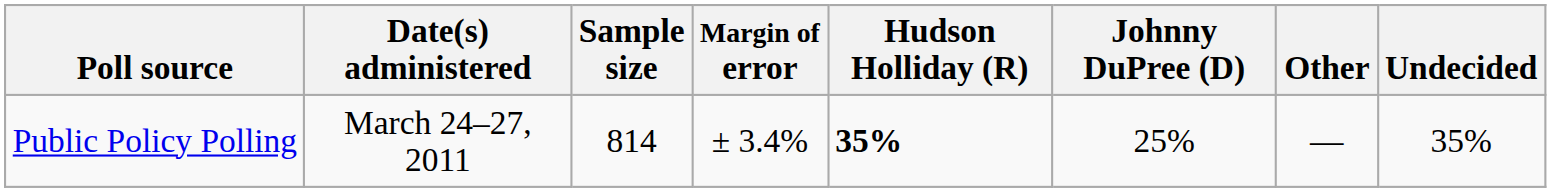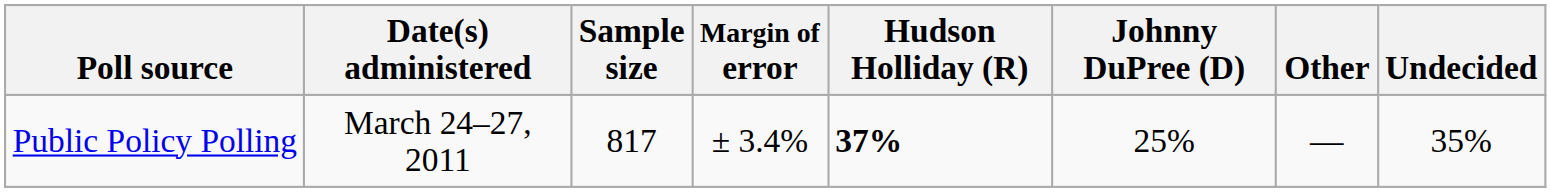Public Policy Polling | Sample size: 814 -> 817
Public Policy Polling | Hudson Holliday (R): 35% -> 37%
